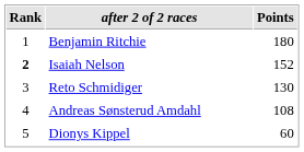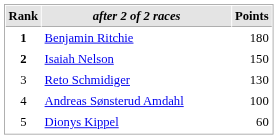Benjamin Ritchie | Rank: normal -> bold
Isaiah Nelson | Points: 152 -> 150
Andreas Sønsterud Amdahl | Points: 108 -> 100
